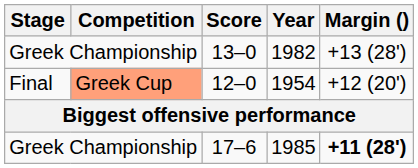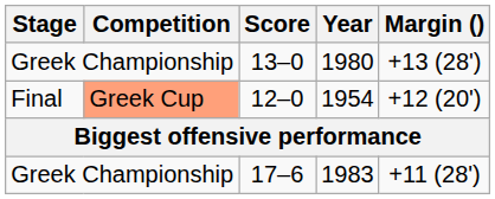13–0 | Year: 1982 -> 1980
17–6 | Year: 1985 -> 1983
17–6 | Margin (): bold -> normal
